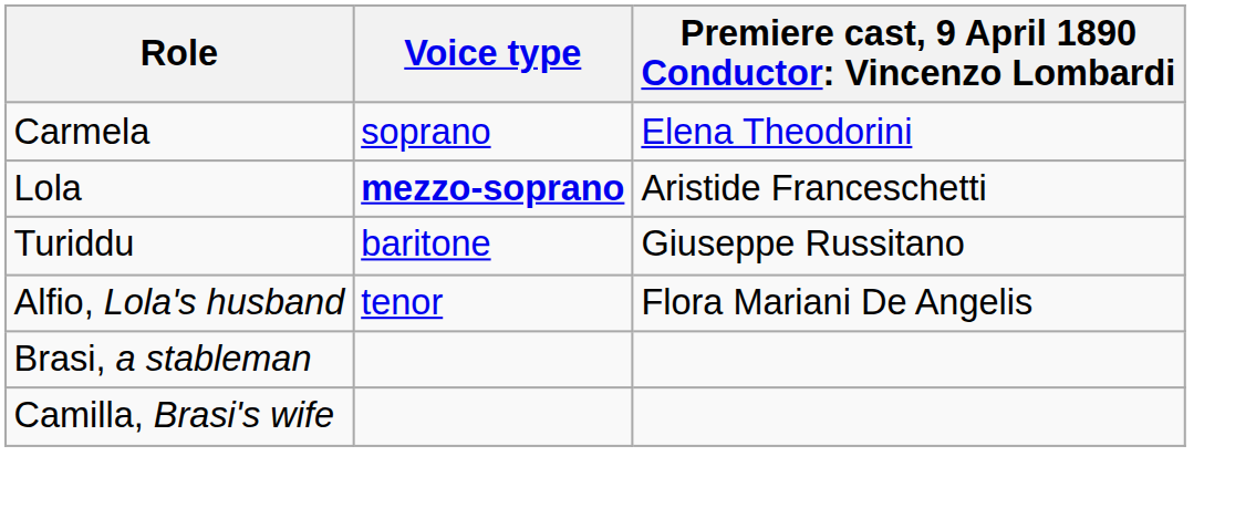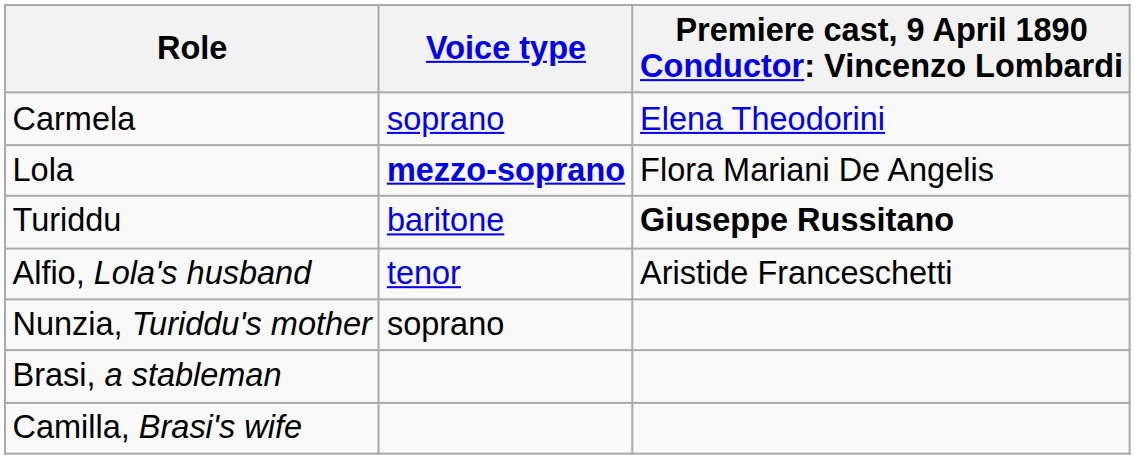Lola | column 3: Aristide Franceschetti -> Flora Mariani De Angelis
Turiddu | column 3: normal -> bold
Alfio, Lola's husband | column 3: Flora Mariani De Angelis -> Aristide Franceschetti
+ row: Nunzia, Turiddu's mother | soprano
